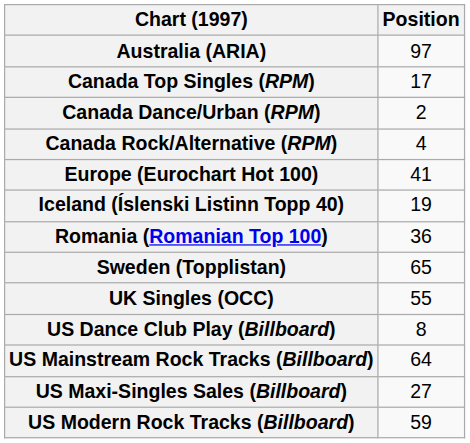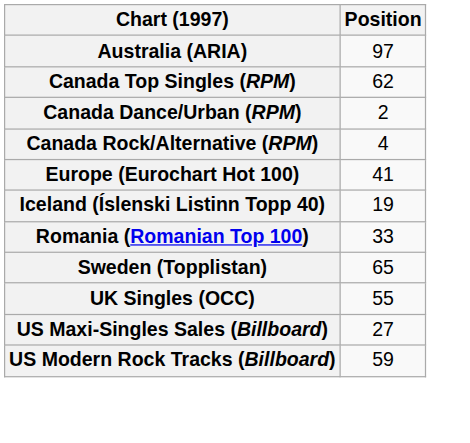Canada Top Singles (RPM) | Position: 17 -> 62
Romania (Romanian Top 100) | Position: 36 -> 33
- row: US Dance Club Play (Billboard) | 8
- row: US Mainstream Rock Tracks (Billboard) | 64
